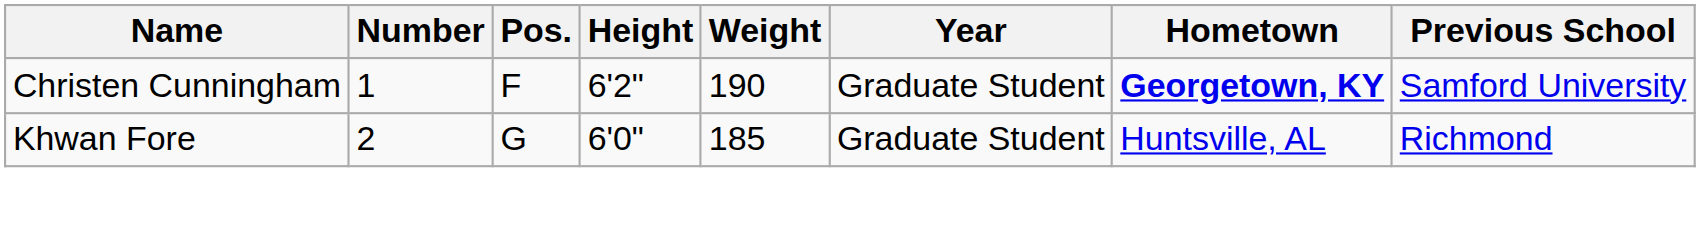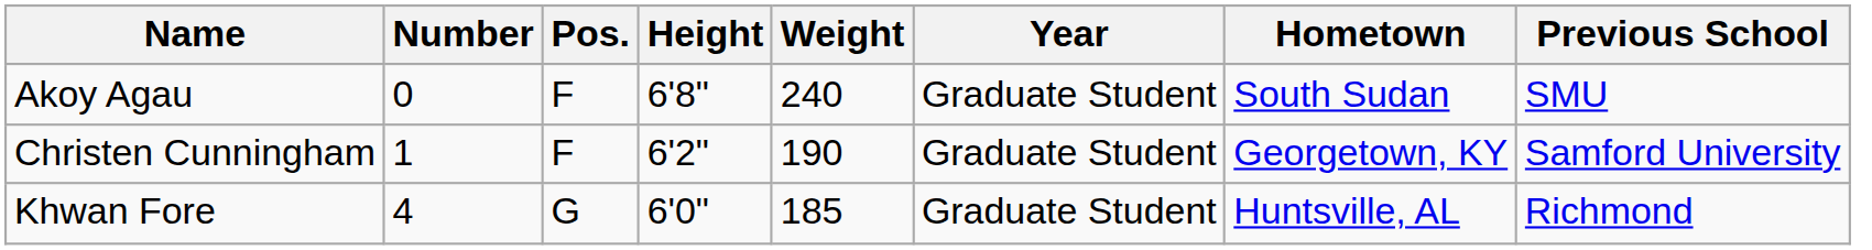+ row: Akoy Agau | 0 | F | 6'8" | 240 | Graduate Student | South Sudan | SMU
Christen Cunningham | Hometown: bold -> normal
Khwan Fore | Number: 2 -> 4
